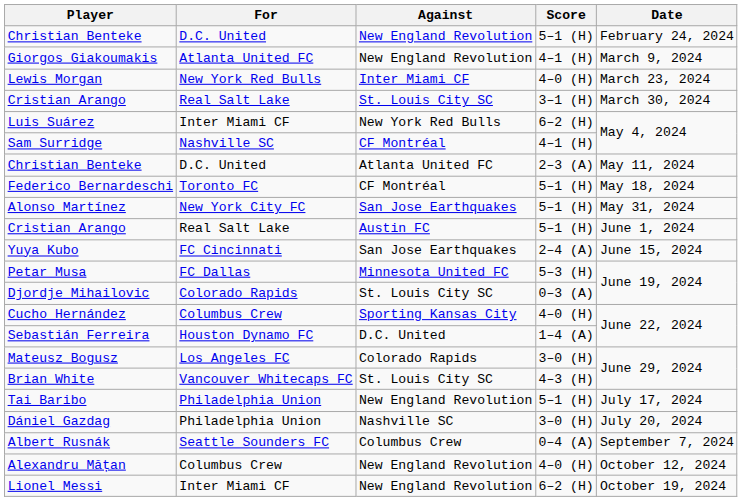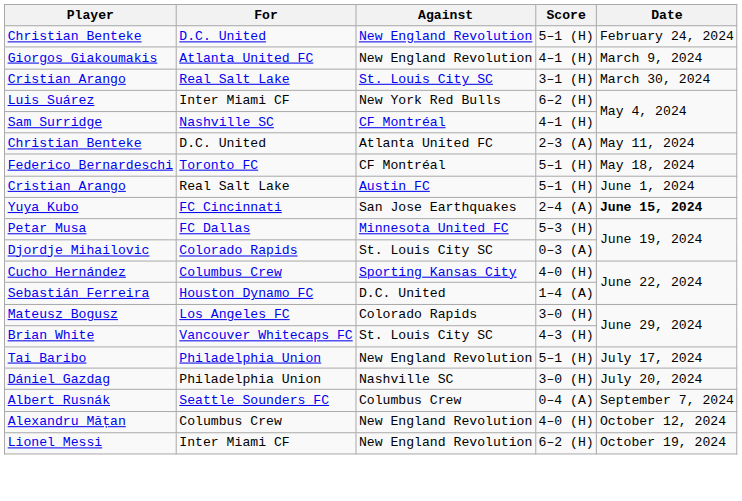- row: Lewis Morgan | New York Red Bulls | Inter Miami CF | 4–0 (H) | March 23, 2024
- row: Alonso Martínez | New York City FC | San Jose Earthquakes | 5–1 (H) | May 31, 2024
Yuya Kubo | Date: normal -> bold
